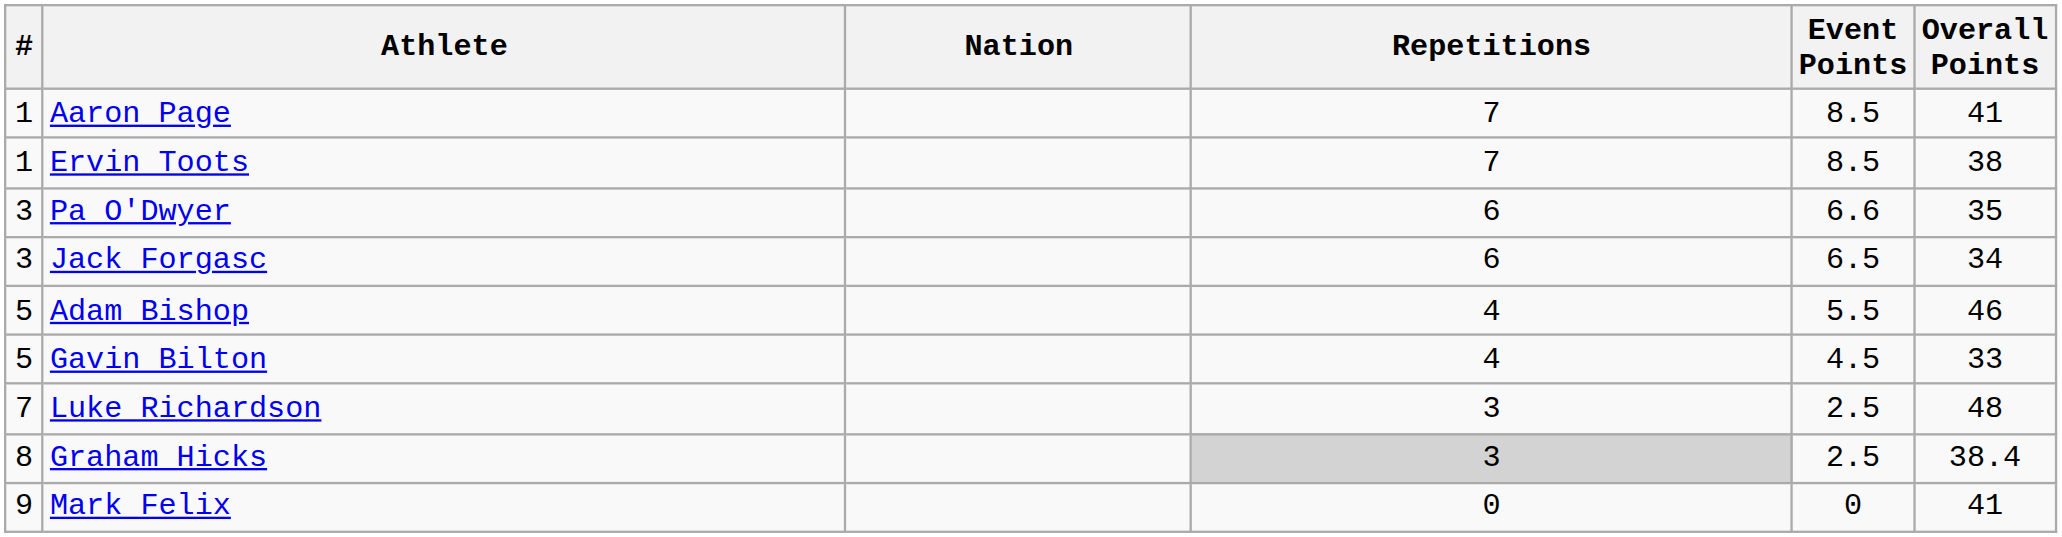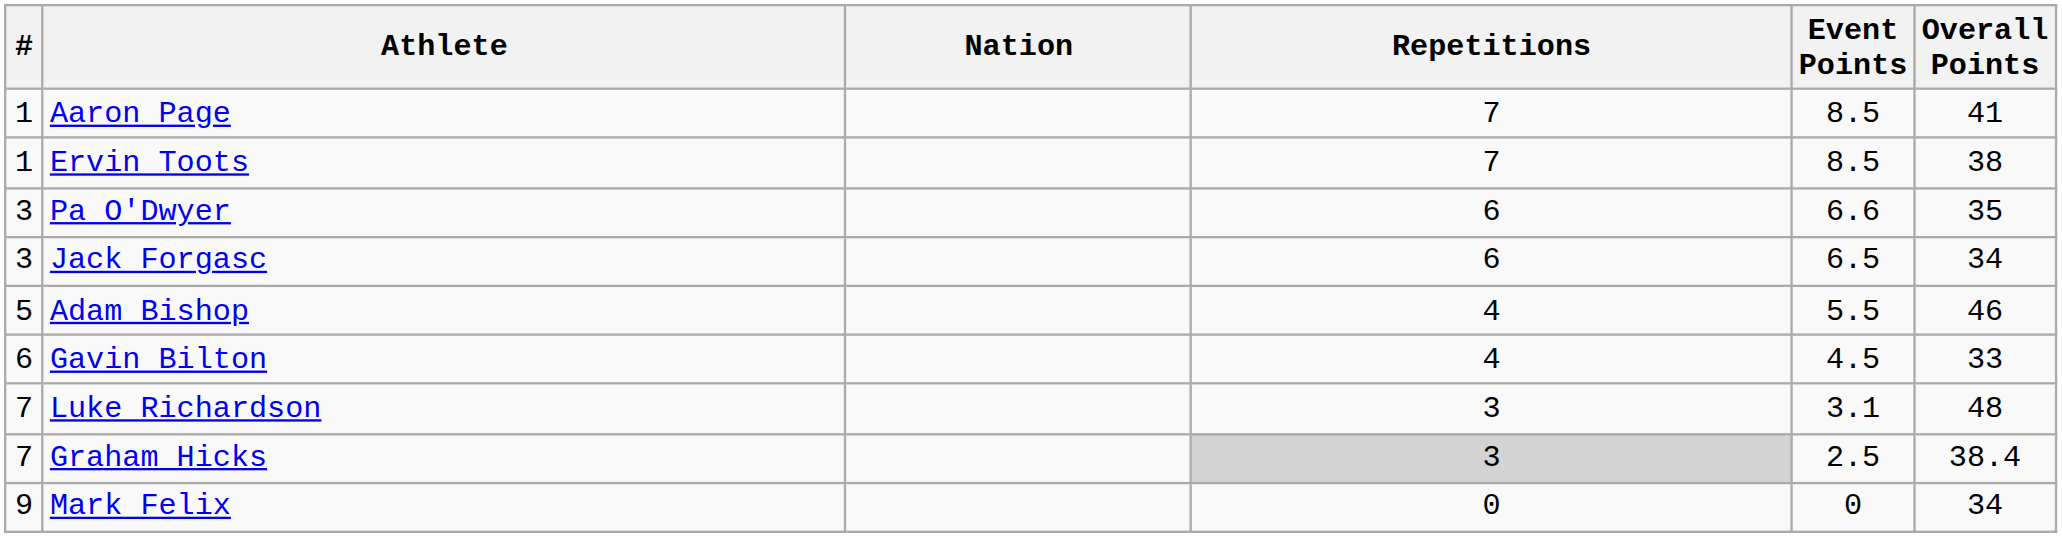Gavin Bilton | #: 5 -> 6
Luke Richardson | Event Points: 2.5 -> 3.1
Graham Hicks | #: 8 -> 7
Mark Felix | Overall Points: 41 -> 34
